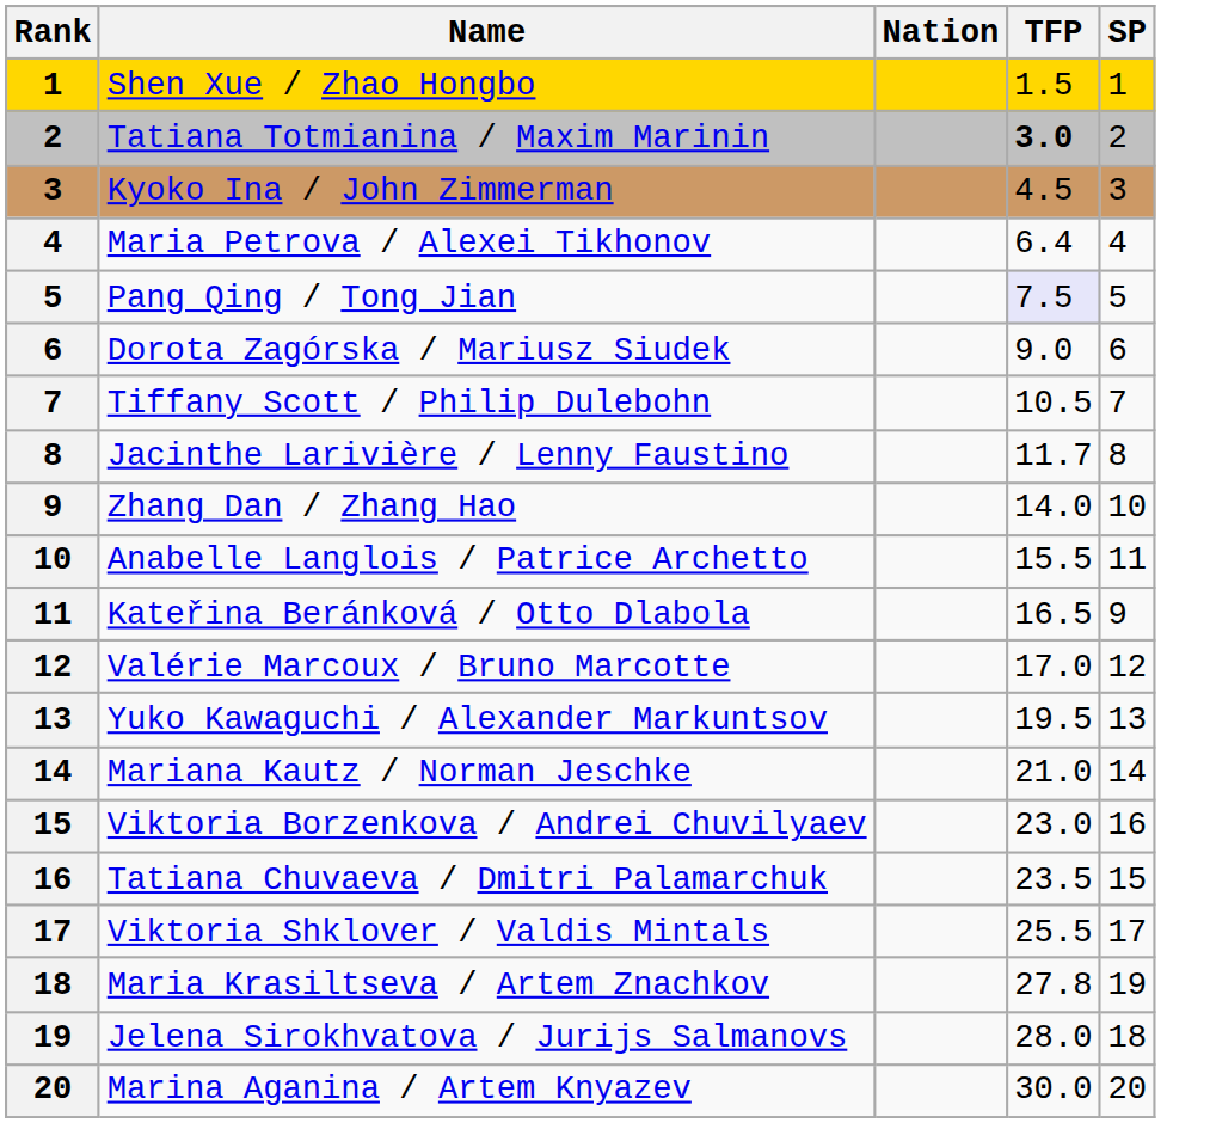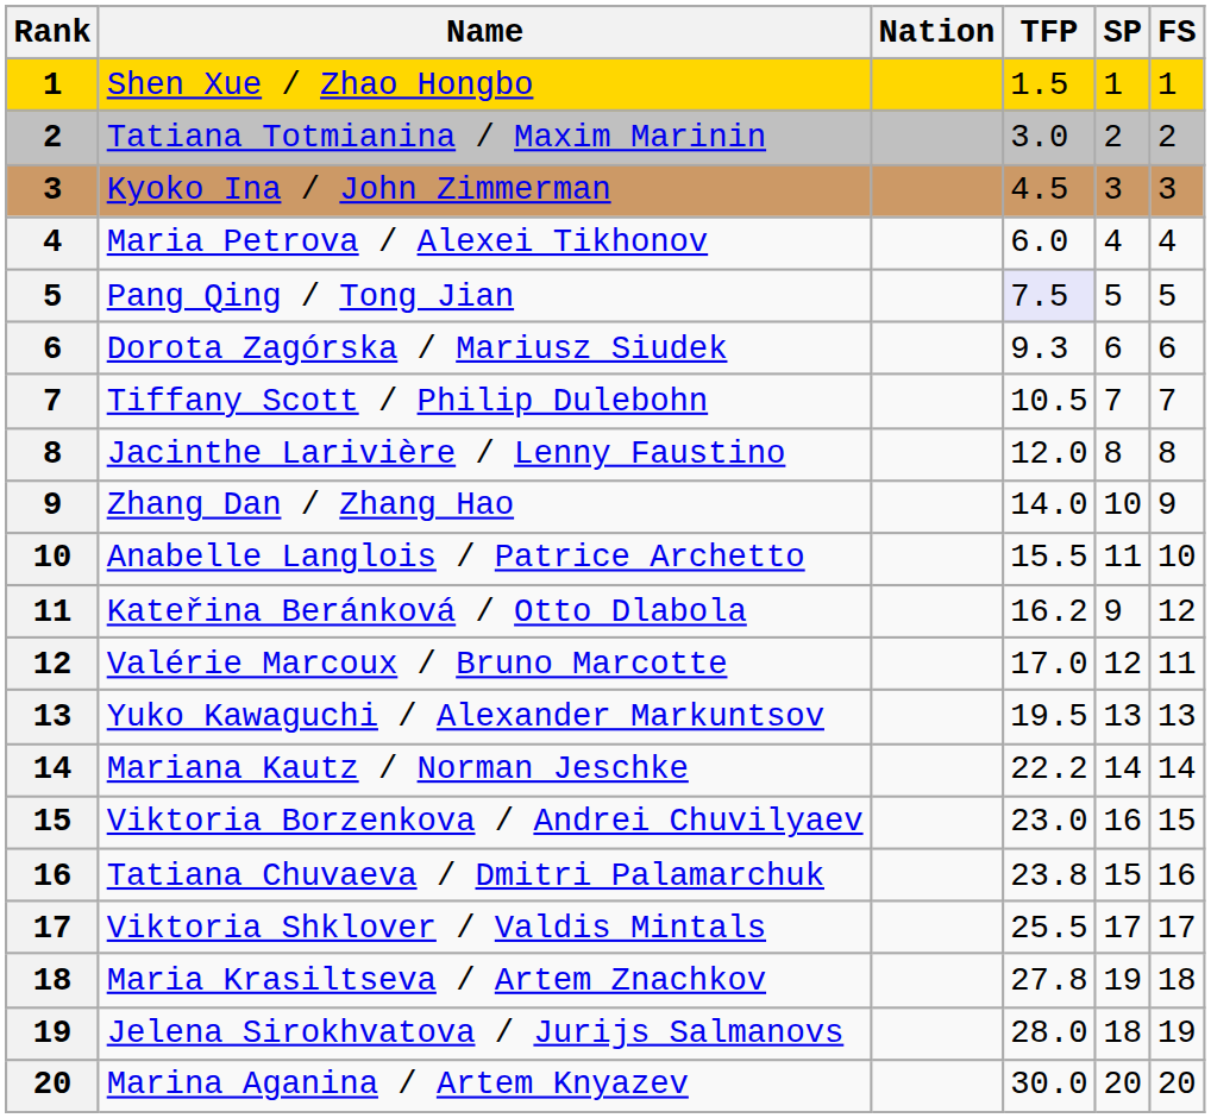+ column: FS | 1 | 2 | 3 | 4 | 5 | 6 | 7 | 8 | 9 | 10 | 12 | 11 | 13 | 14 | 15 | 16 | 17 | 18 | 19 | 20
Tatiana Totmianina / Maxim Marinin | TFP: bold -> normal
Maria Petrova / Alexei Tikhonov | TFP: 6.4 -> 6.0
Dorota Zagórska / Mariusz Siudek | TFP: 9.0 -> 9.3
Jacinthe Larivière / Lenny Faustino | TFP: 11.7 -> 12.0
Kateřina Beránková / Otto Dlabola | TFP: 16.5 -> 16.2
Mariana Kautz / Norman Jeschke | TFP: 21.0 -> 22.2
Tatiana Chuvaeva / Dmitri Palamarchuk | TFP: 23.5 -> 23.8
